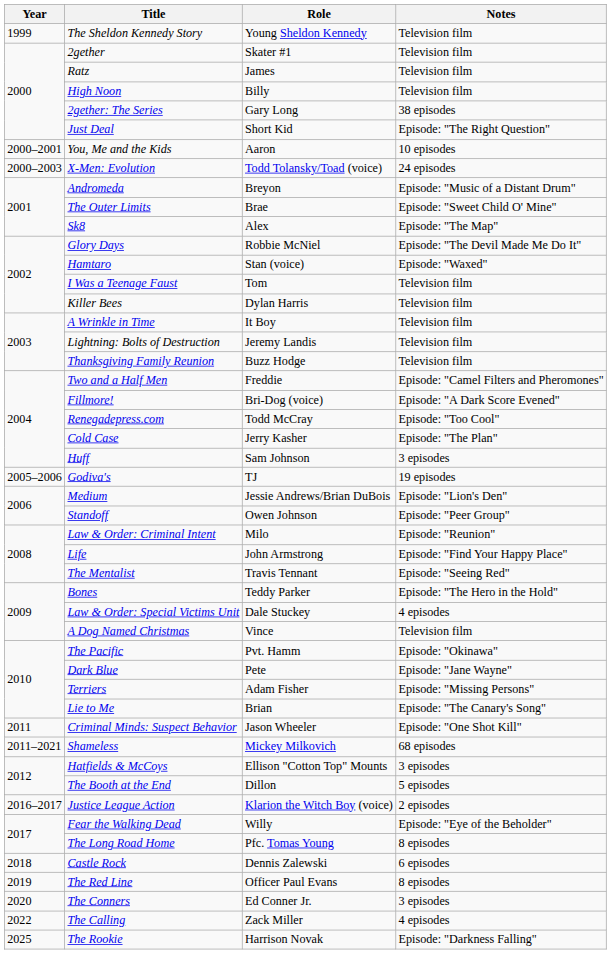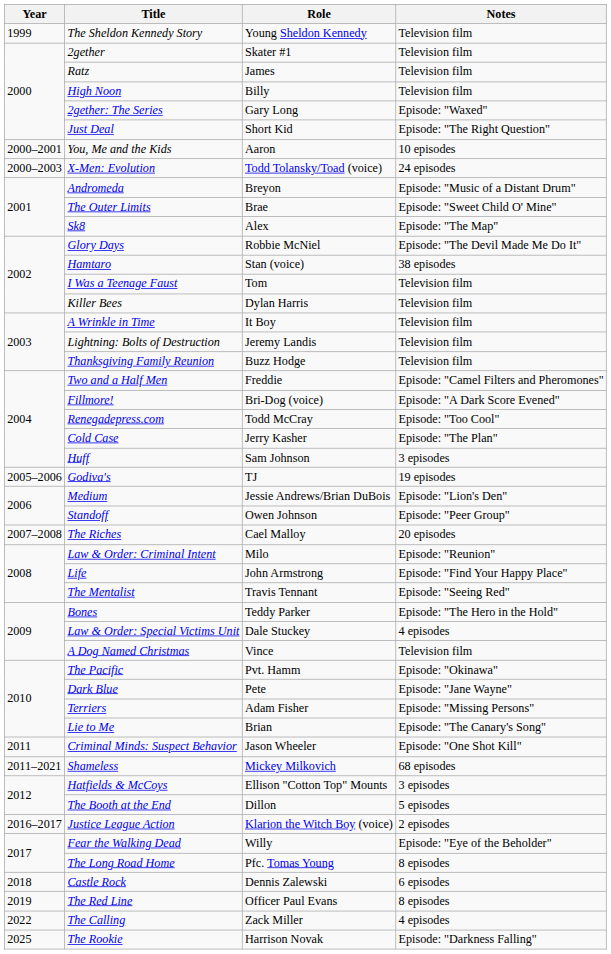2gether: The Series | Notes: 38 episodes -> Episode: "Waxed"
Hamtaro | Notes: Episode: "Waxed" -> 38 episodes
+ row: 2007–2008 | The Riches | Cael Malloy | 20 episodes
- row: 2020 | The Conners | Ed Conner Jr. | 3 episodes
